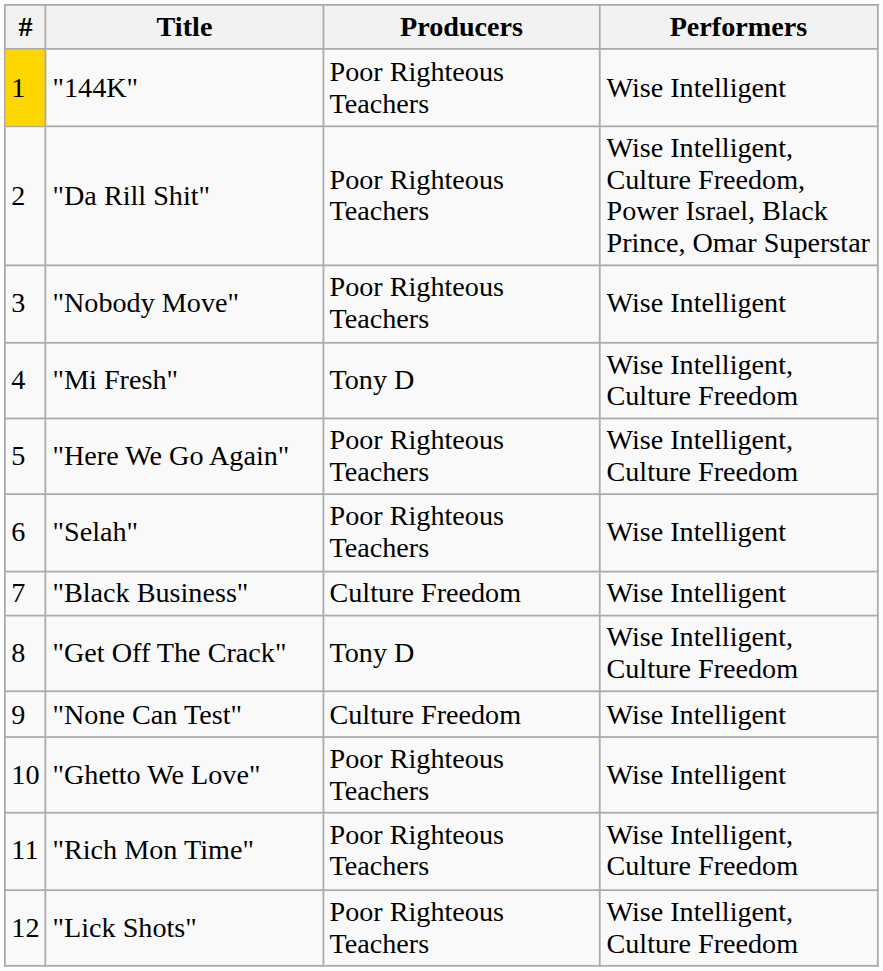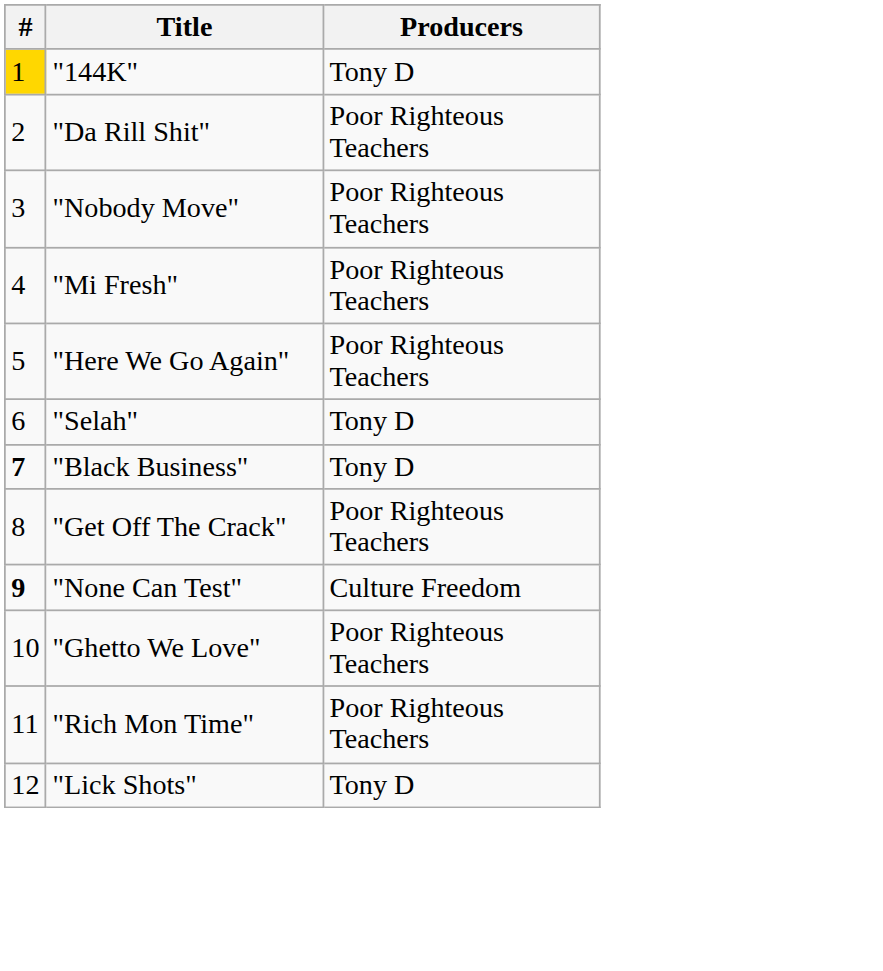- column: Performers | Wise Intelligent | Wise Intelligent, Culture Freedom, Power Israel, Black Prince, Omar Superstar | Wise Intelligent | Wise Intelligent, Culture Freedom | Wise Intelligent, Culture Freedom | Wise Intelligent | Wise Intelligent | Wise Intelligent, Culture Freedom | Wise Intelligent | Wise Intelligent | Wise Intelligent, Culture Freedom | Wise Intelligent, Culture Freedom
"144K" | Producers: Poor Righteous Teachers -> Tony D
"Mi Fresh" | Producers: Tony D -> Poor Righteous Teachers
"Selah" | Producers: Poor Righteous Teachers -> Tony D
"Black Business" | #: normal -> bold
"Black Business" | Producers: Culture Freedom -> Tony D
"Get Off The Crack" | Producers: Tony D -> Poor Righteous Teachers
"None Can Test" | #: normal -> bold
"Lick Shots" | Producers: Poor Righteous Teachers -> Tony D
